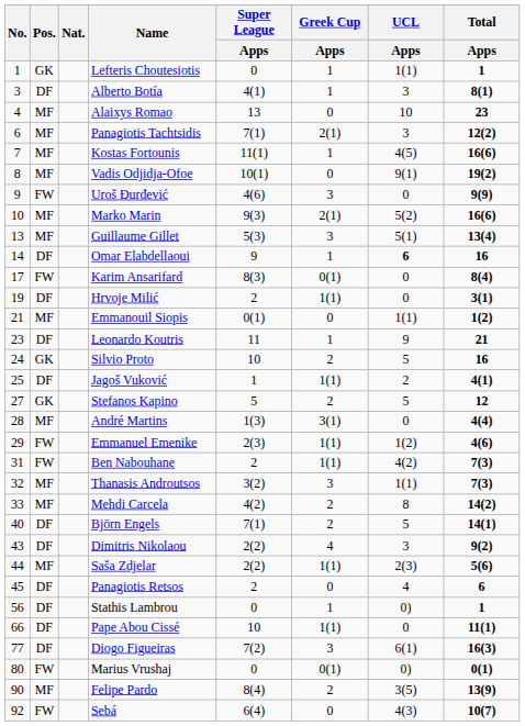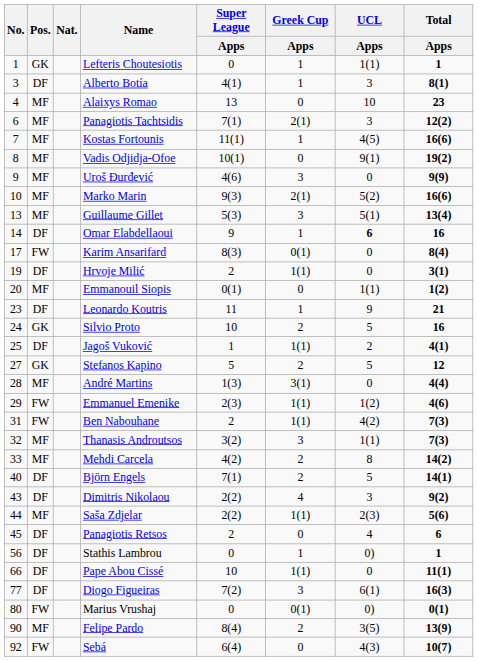Uroš Đurđević | Pos.: FW -> MF
Emmanouil Siopis | No.: 21 -> 20
